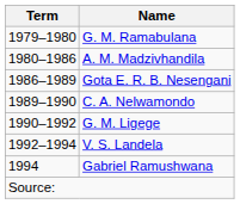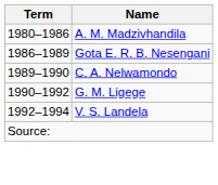- row: 1979–1980 | G. M. Ramabulana
- row: 1994 | Gabriel Ramushwana
